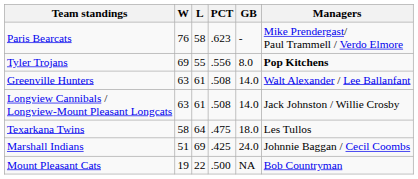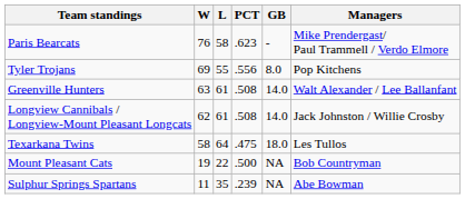Tyler Trojans | Managers: bold -> normal
Longview Cannibals / Longview-Mount Pleasant Longcats | W: 63 -> 62
- row: Marshall Indians | 51 | 69 | .425 | 24.0 | Johnnie Baggan / Cecil Coombs
+ row: Sulphur Springs Spartans | 11 | 35 | .239 | NA | Abe Bowman
